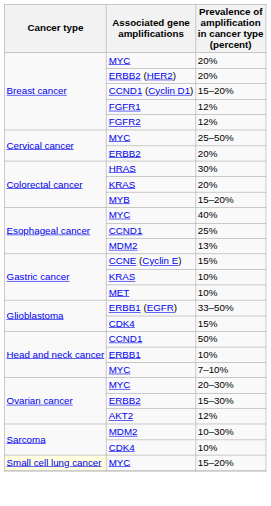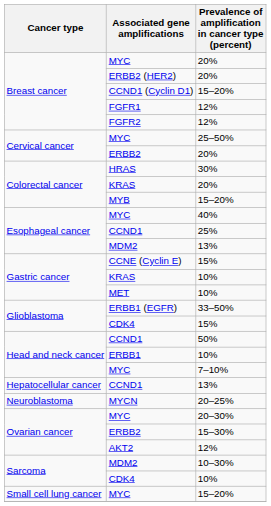+ row: Hepatocellular cancer | CCND1 | 13%
+ row: Neuroblastoma | MYCN | 20–25%
MYC / 15–20% | Cancer type: lightyellow background -> no background
